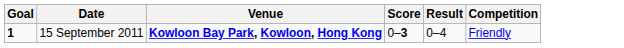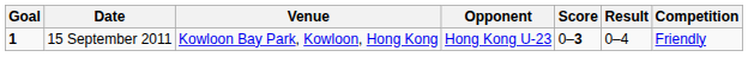+ column: Opponent | Hong Kong U-23
15 September 2011 | Venue: bold -> normal
